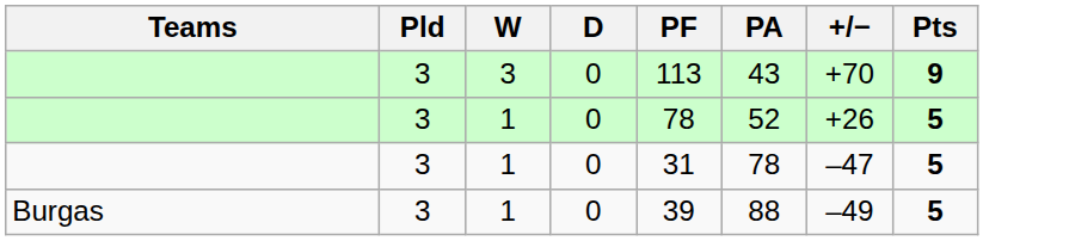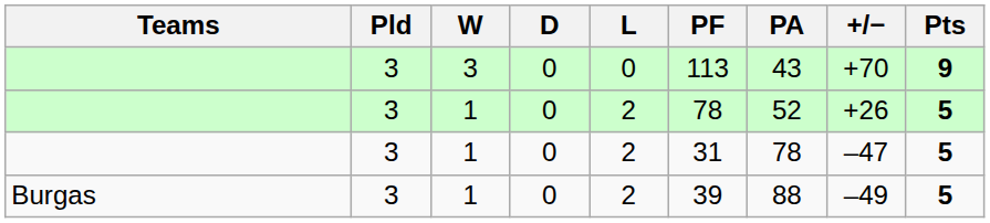+ column: L | 0 | 2 | 2 | 2
